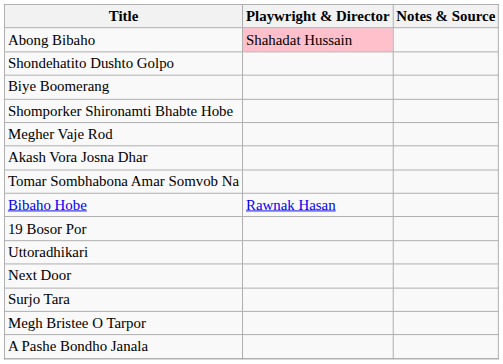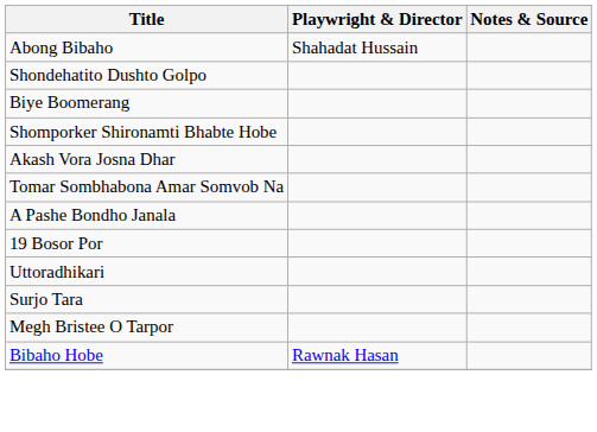Abong Bibaho | Playwright & Director: pink background -> no background
- row: Megher Vaje Rod
rows swapped: A Pashe Bondho Janala <-> Bibaho Hobe
- row: Next Door
